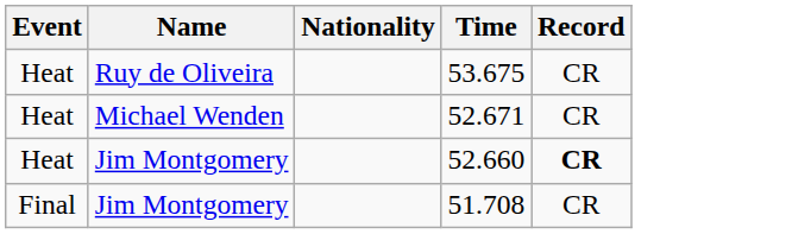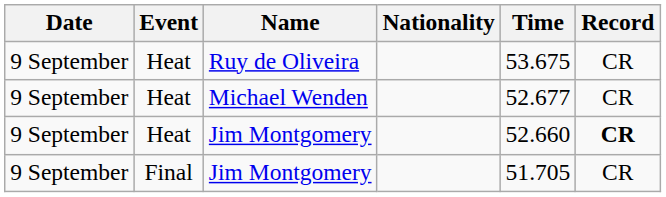+ column: Date | 9 September | 9 September | 9 September | 9 September
Michael Wenden | Time: 52.671 -> 52.677
Final / Jim Montgomery | Time: 51.708 -> 51.705
